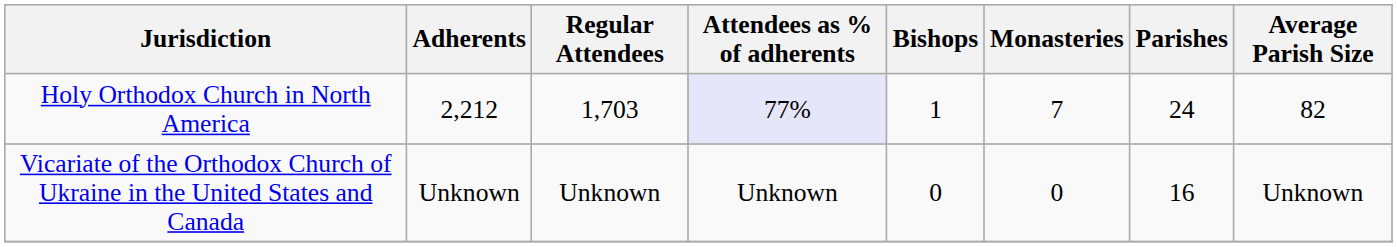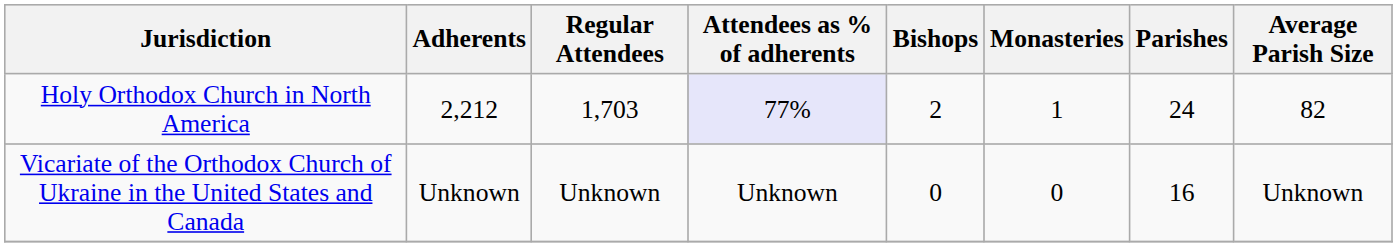Holy Orthodox Church in North America | Bishops: 1 -> 2
Holy Orthodox Church in North America | Monasteries: 7 -> 1
